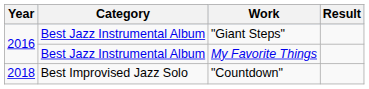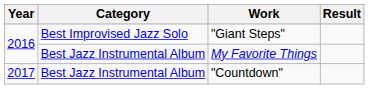"Giant Steps" | Category: Best Jazz Instrumental Album -> Best Improvised Jazz Solo
"Countdown" | Year: 2018 -> 2017
"Countdown" | Category: Best Improvised Jazz Solo -> Best Jazz Instrumental Album
